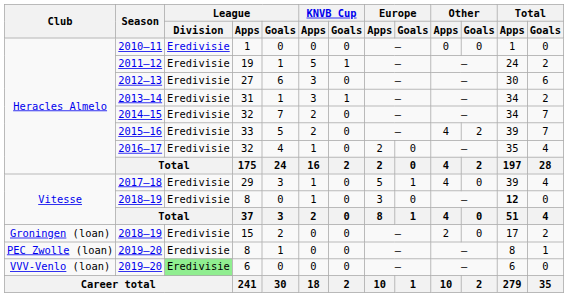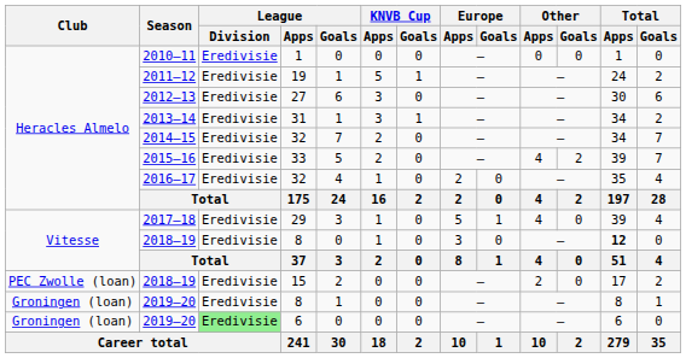2018–19 / 15 | Club: Groningen (loan) -> PEC Zwolle (loan)
2019–20 / 8 | Club: PEC Zwolle (loan) -> Groningen (loan)
2019–20 / 6 | Club: VVV-Venlo (loan) -> Groningen (loan)
